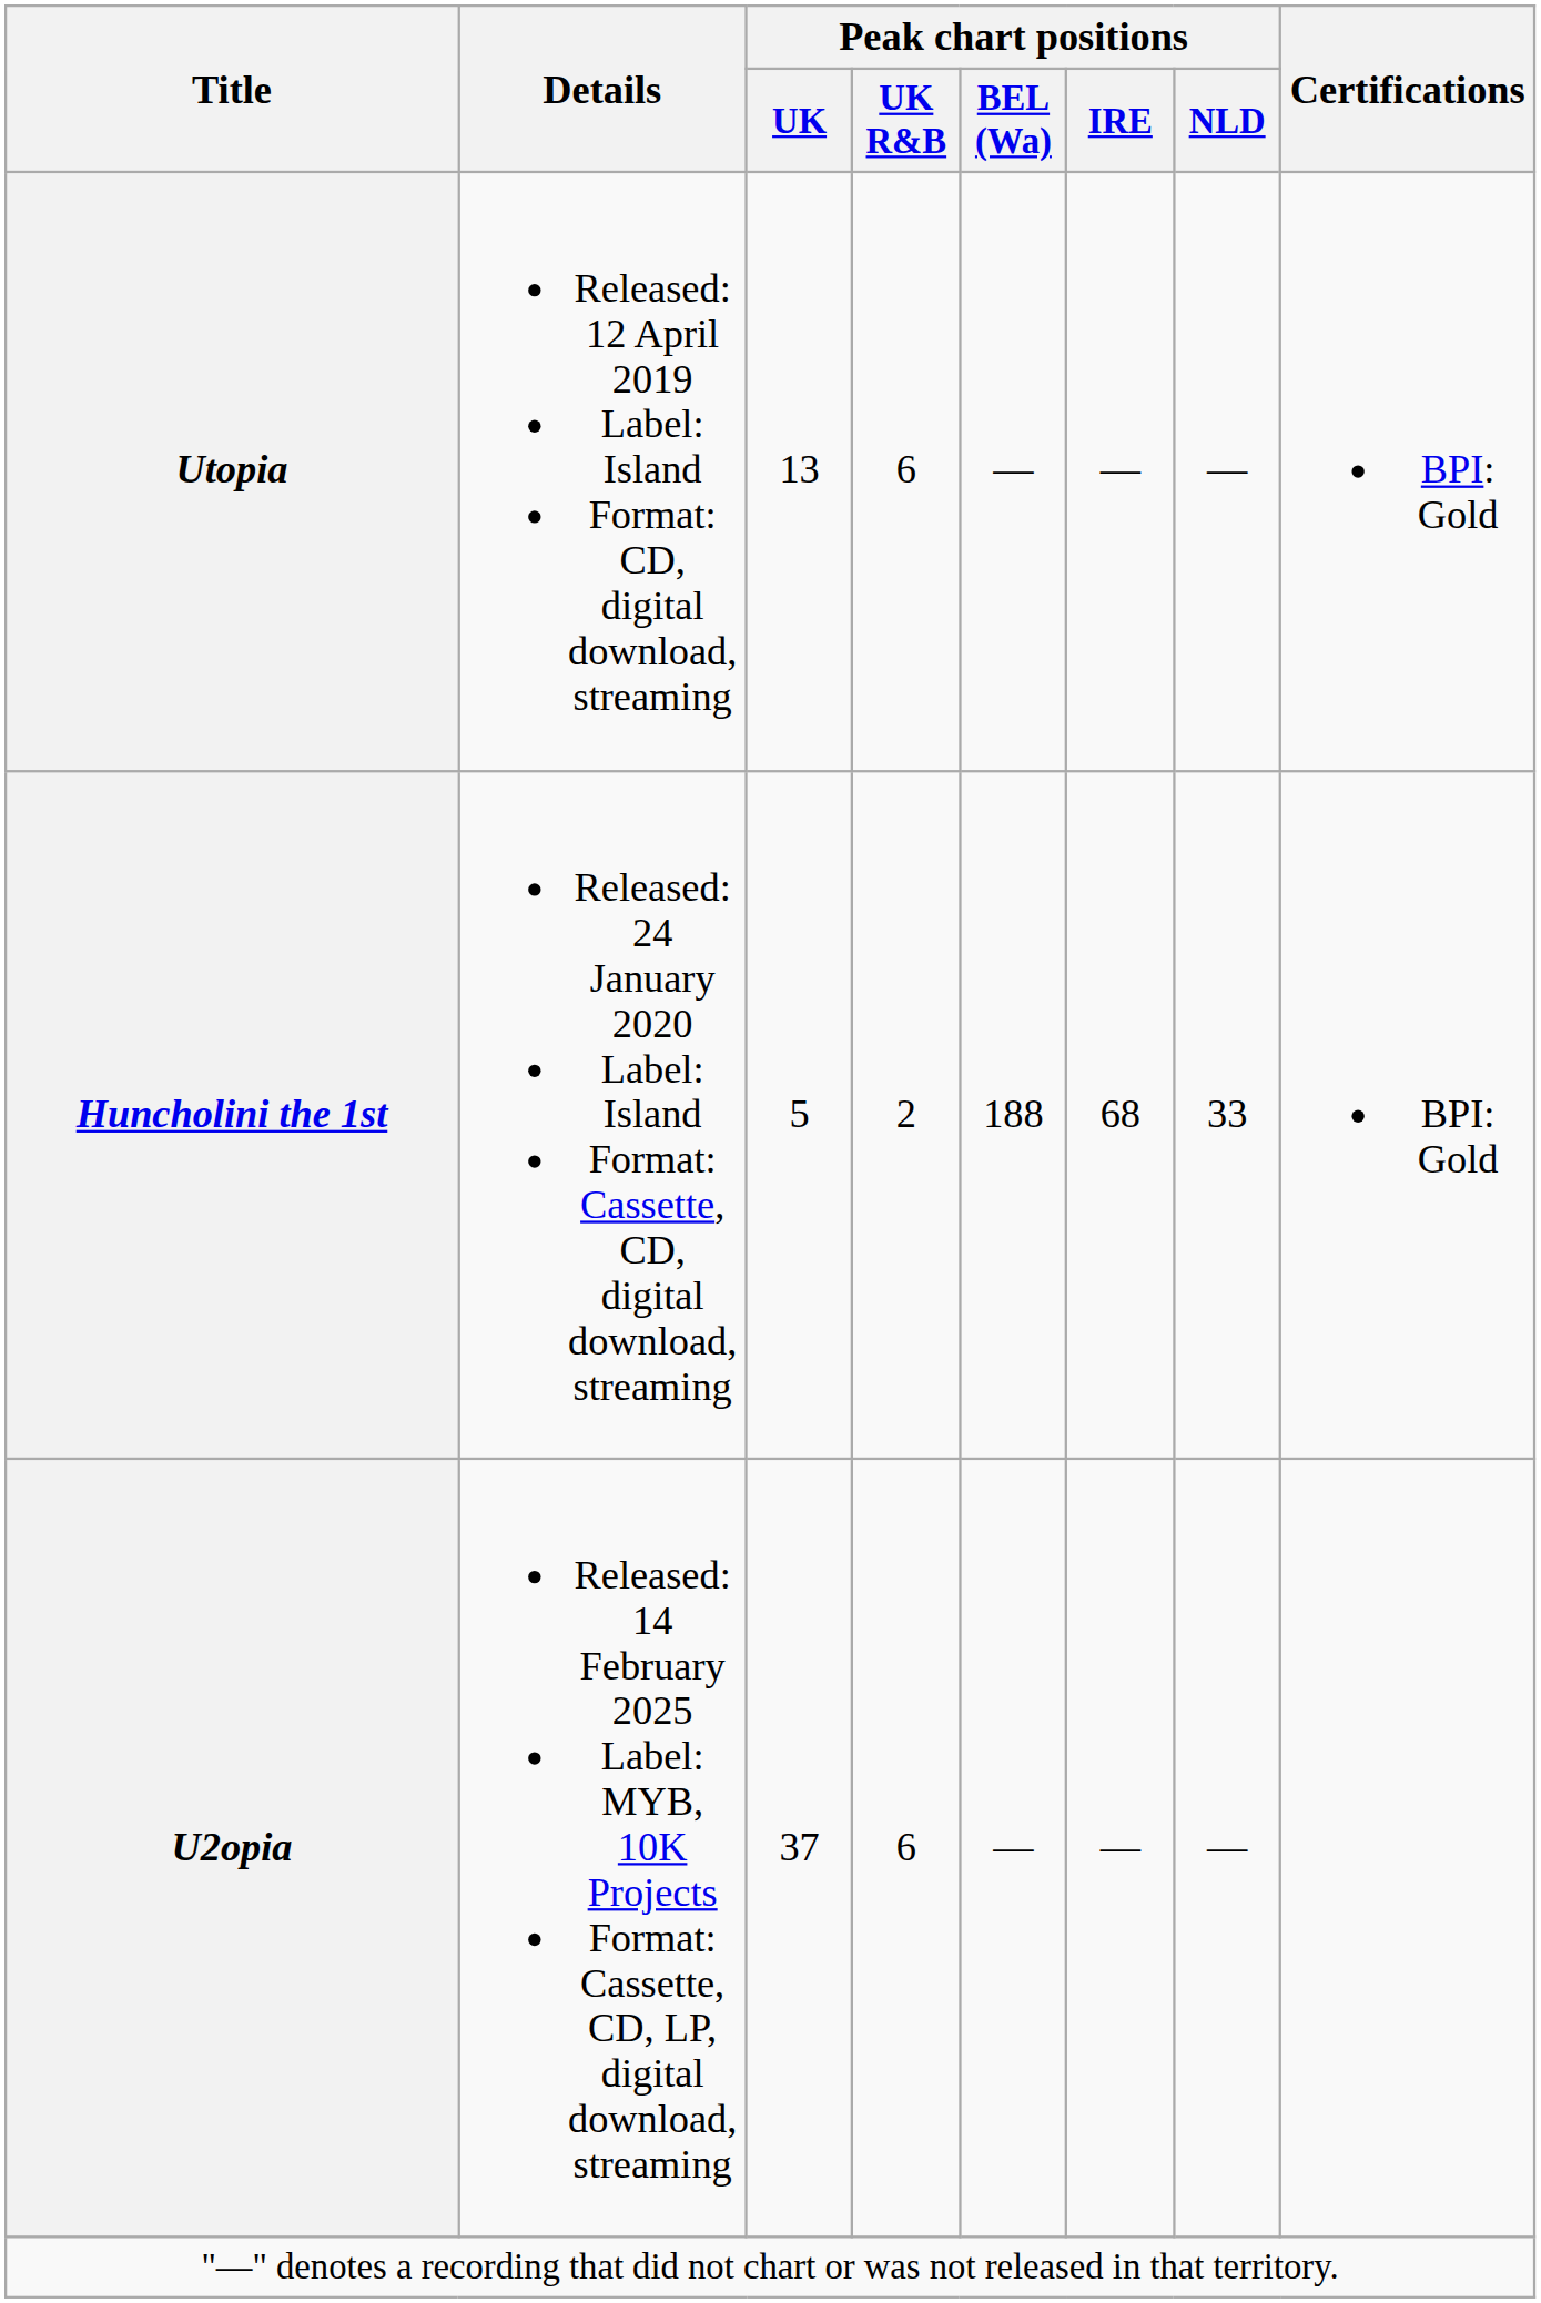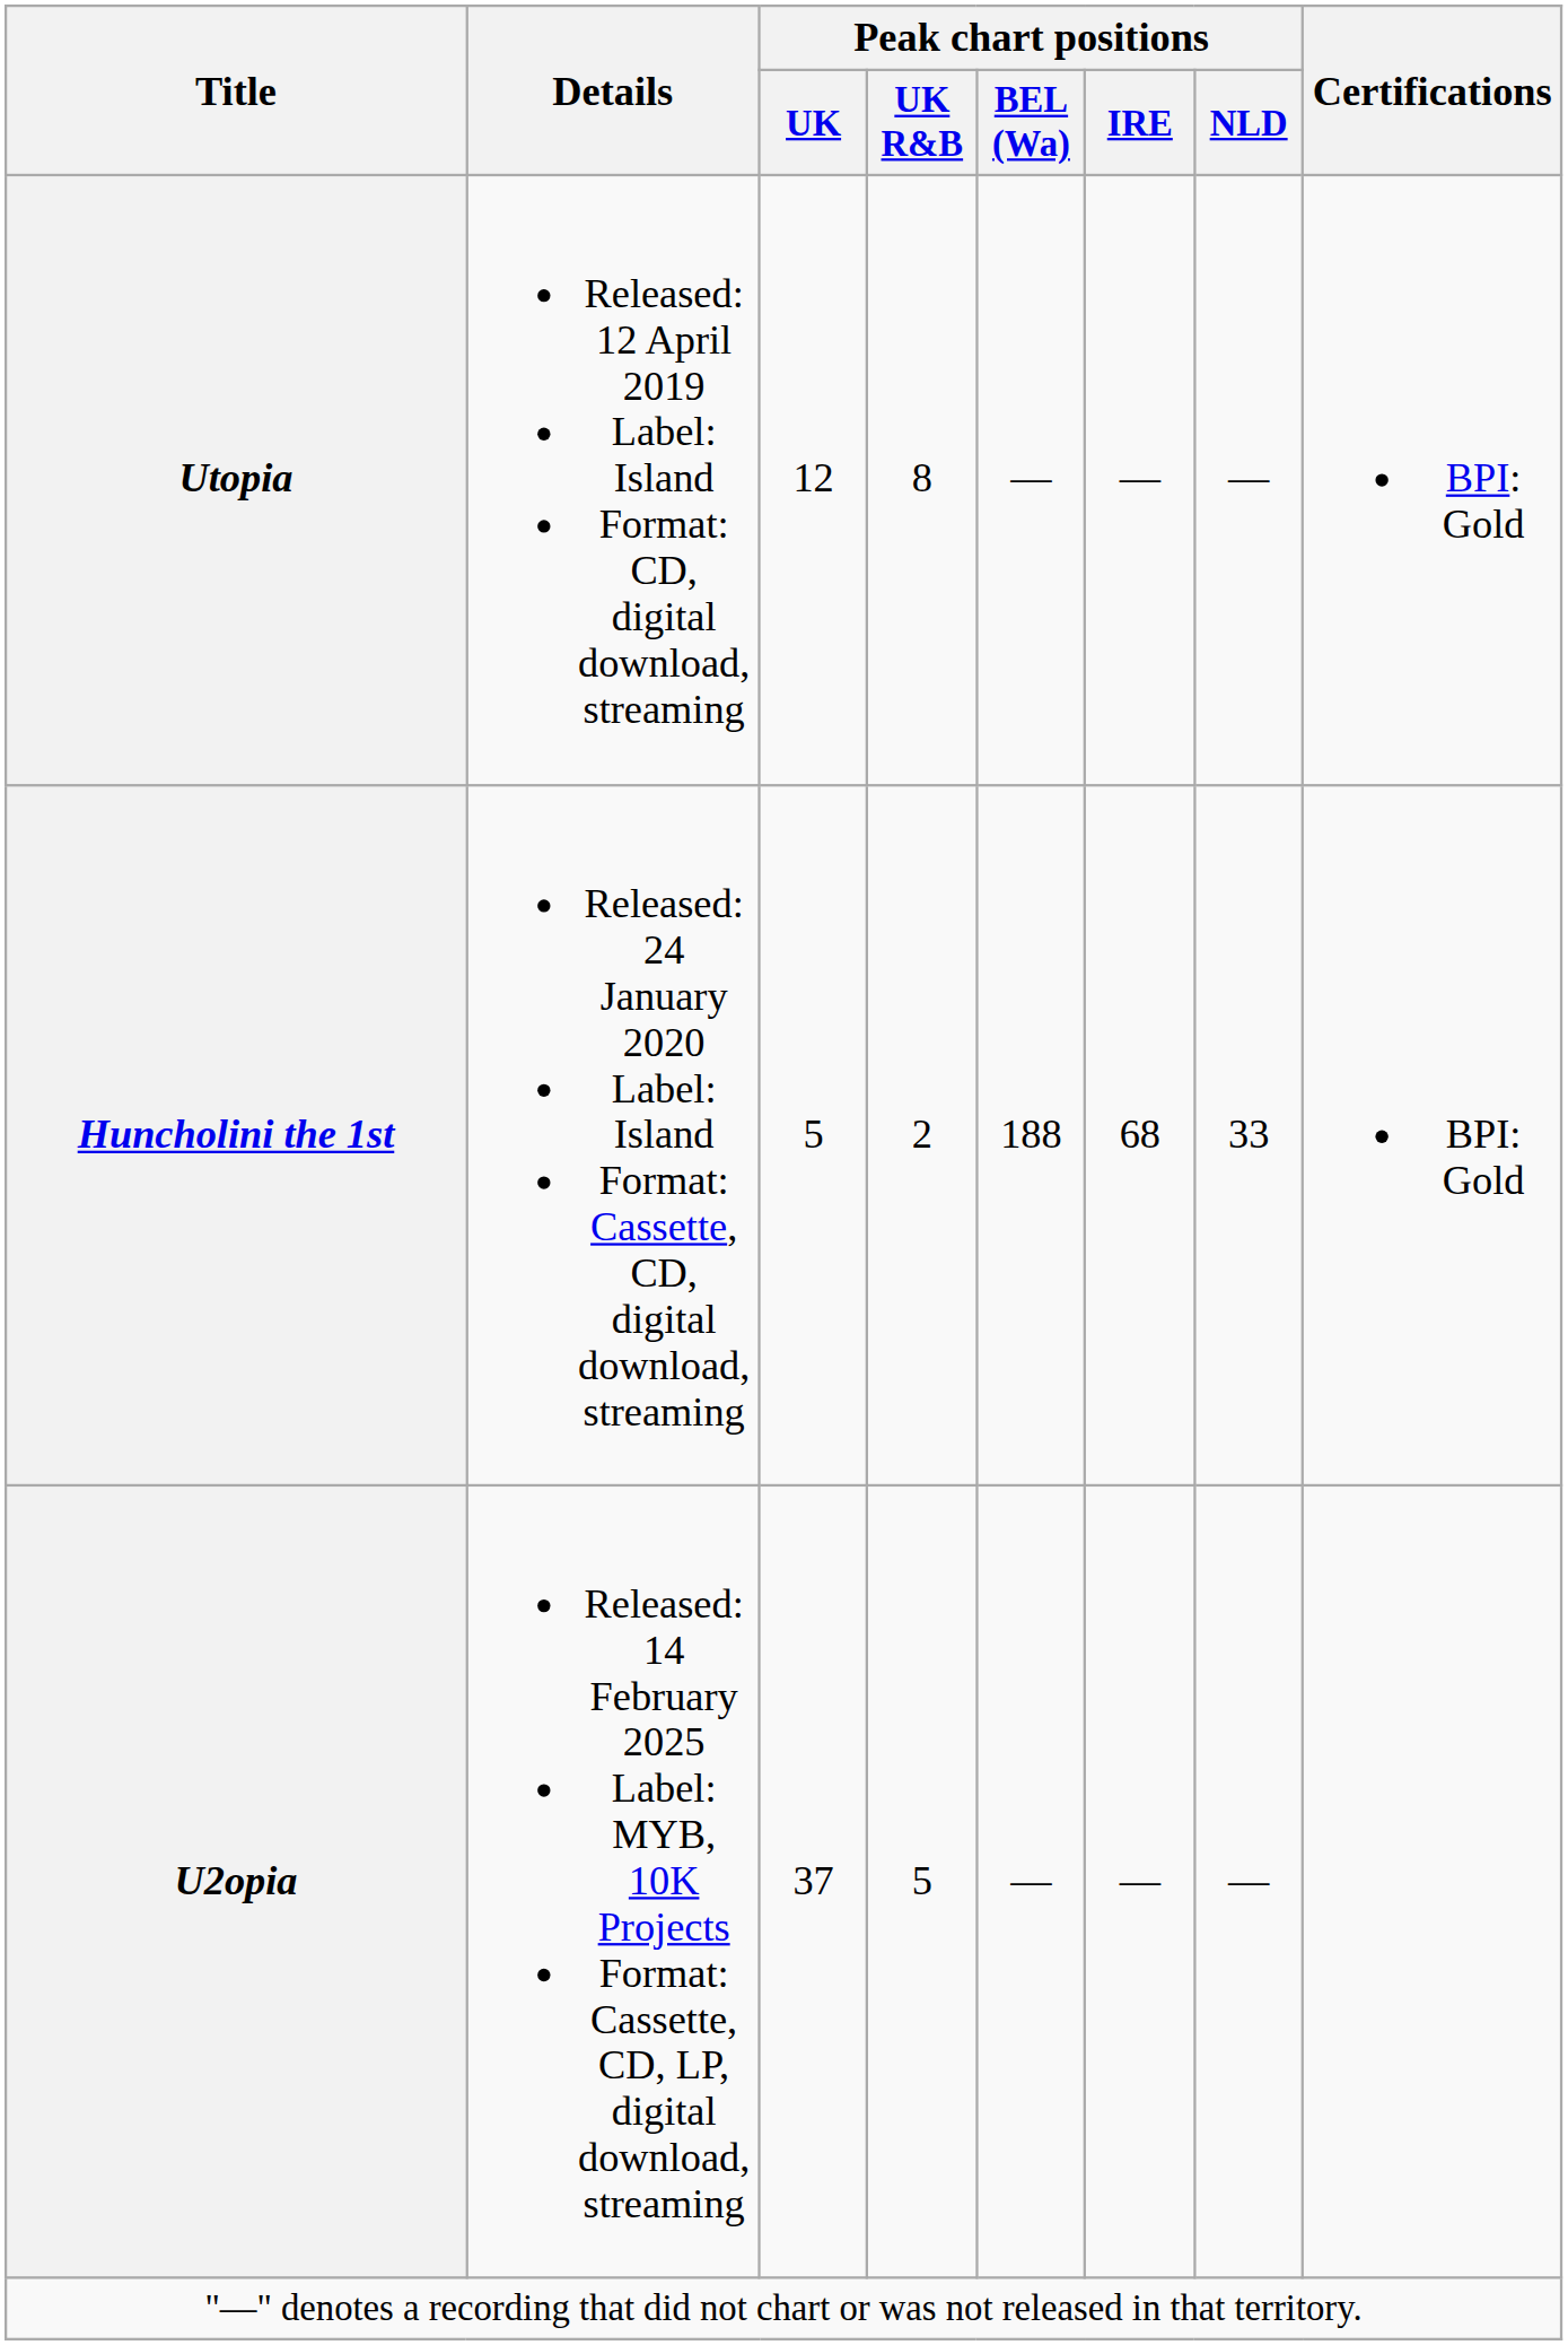Utopia | Peak chart positions / UK: 13 -> 12
Utopia | Peak chart positions / UK R&B: 6 -> 8
U2opia | Peak chart positions / UK R&B: 6 -> 5
